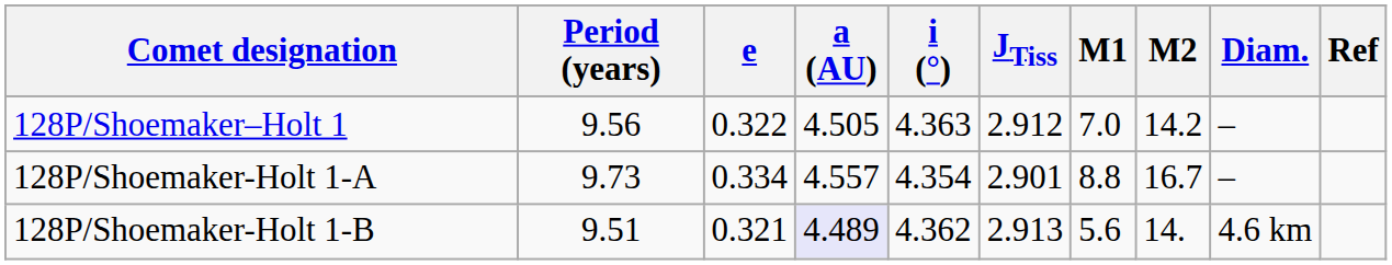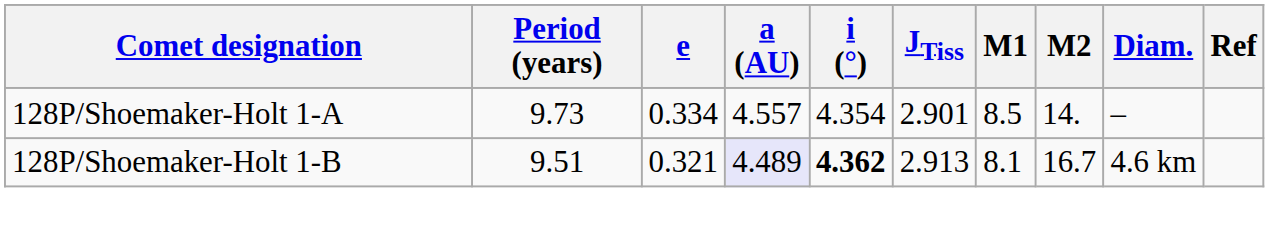- row: 128P/Shoemaker–Holt 1 | 9.56 | 0.322 | 4.505 | 4.363 | 2.912 | 7.0 | 14.2 | –
128P/Shoemaker-Holt 1-A | M1: 8.8 -> 8.5
128P/Shoemaker-Holt 1-A | M2: 16.7 -> 14.
128P/Shoemaker-Holt 1-B | i (°): normal -> bold
128P/Shoemaker-Holt 1-B | M1: 5.6 -> 8.1
128P/Shoemaker-Holt 1-B | M2: 14. -> 16.7
